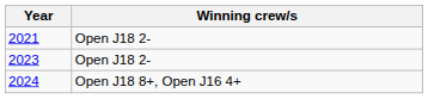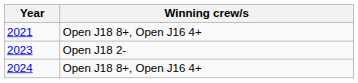2021 | Winning crew/s: Open J18 2- -> Open J18 8+, Open J16 4+
